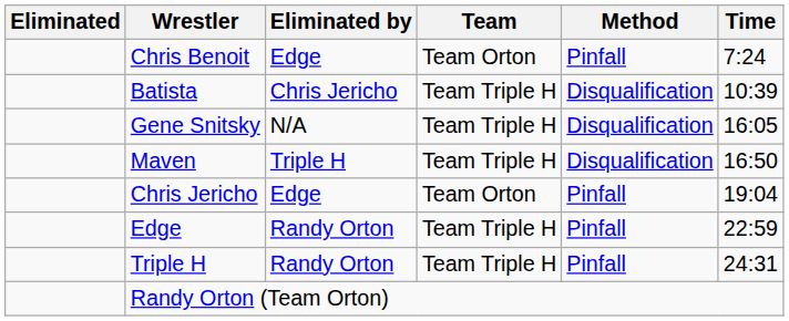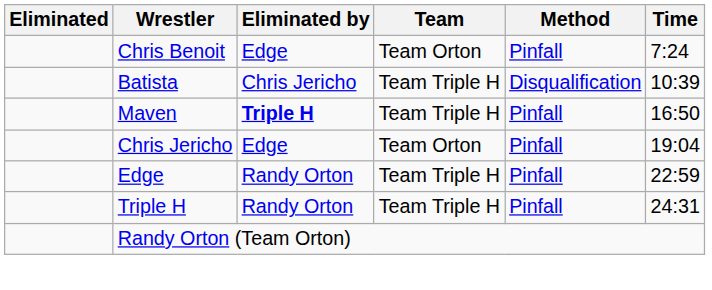- row: Gene Snitsky | N/A | Team Triple H | Disqualification | 16:05
Maven | Eliminated by: normal -> bold
Maven | Method: Disqualification -> Pinfall
